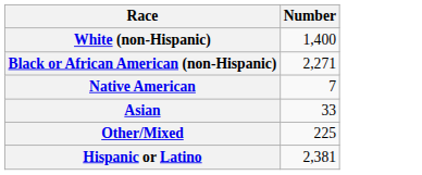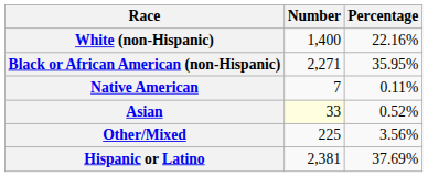+ column: Percentage | 22.16% | 35.95% | 0.11% | 0.52% | 3.56% | 37.69%
Asian | Number: no background -> lightyellow background
